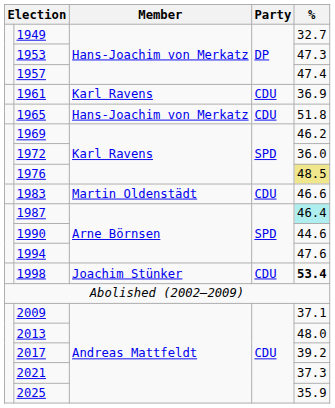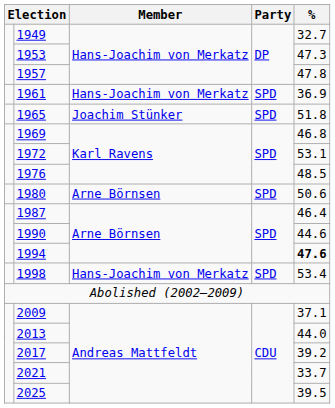1957 | %: 47.4 -> 47.8
1961 | Member: Karl Ravens -> Hans-Joachim von Merkatz
1961 | Party: CDU -> SPD
1965 | Member: Hans-Joachim von Merkatz -> Joachim Stünker
1965 | Party: CDU -> SPD
1969 | %: 46.2 -> 46.8
1972 | %: 36.0 -> 53.1
1976 | %: khaki background -> no background
+ row: 1980 | Arne Börnsen | SPD | 50.6
- row: 1983 | Martin Oldenstädt | CDU | 46.6
1987 | %: paleturquoise background -> no background
1994 | %: normal -> bold
1998 | Member: Joachim Stünker -> Hans-Joachim von Merkatz
1998 | Party: CDU -> SPD
1998 | %: bold -> normal
2013 | %: 48.0 -> 44.0
2021 | %: 37.3 -> 33.7
2025 | %: 35.9 -> 39.5
